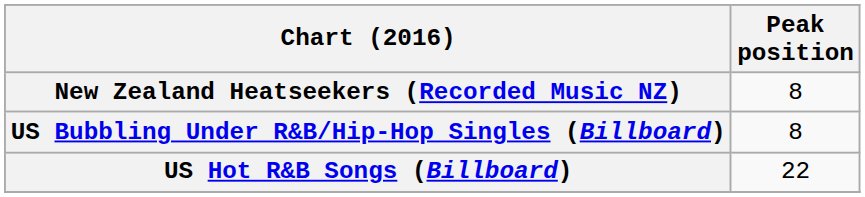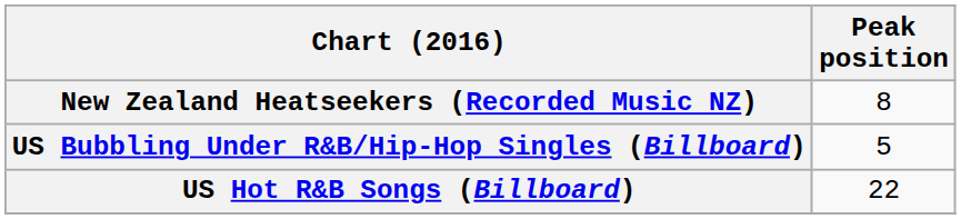US Bubbling Under R&B/Hip-Hop Singles (Billboard) | Peak position: 8 -> 5
